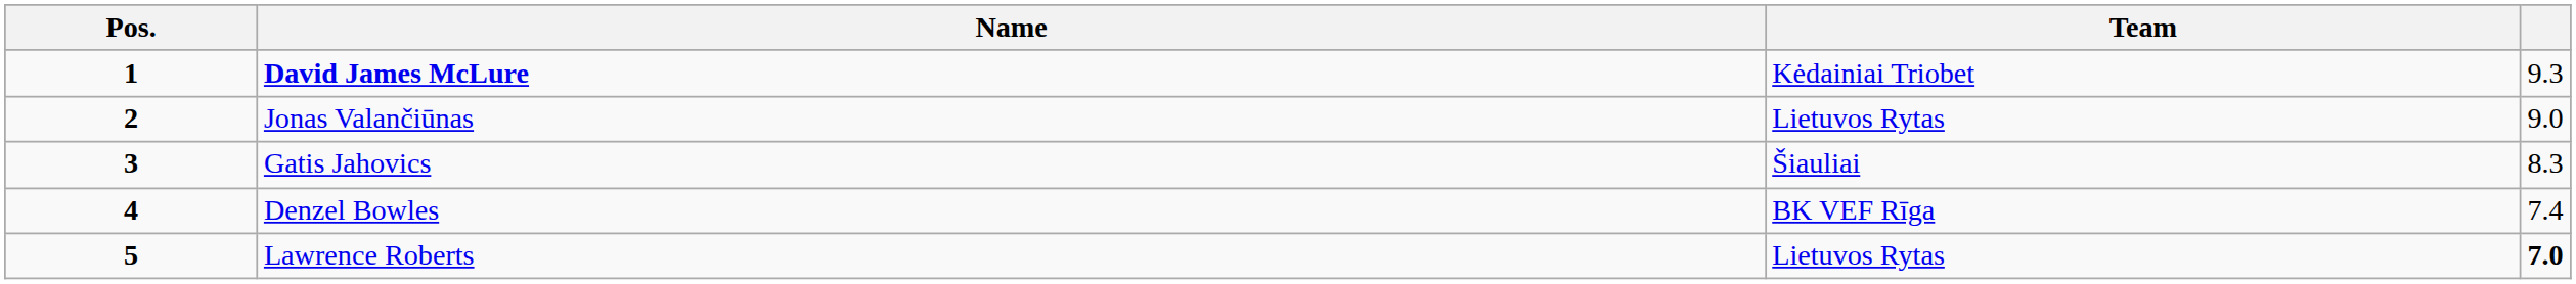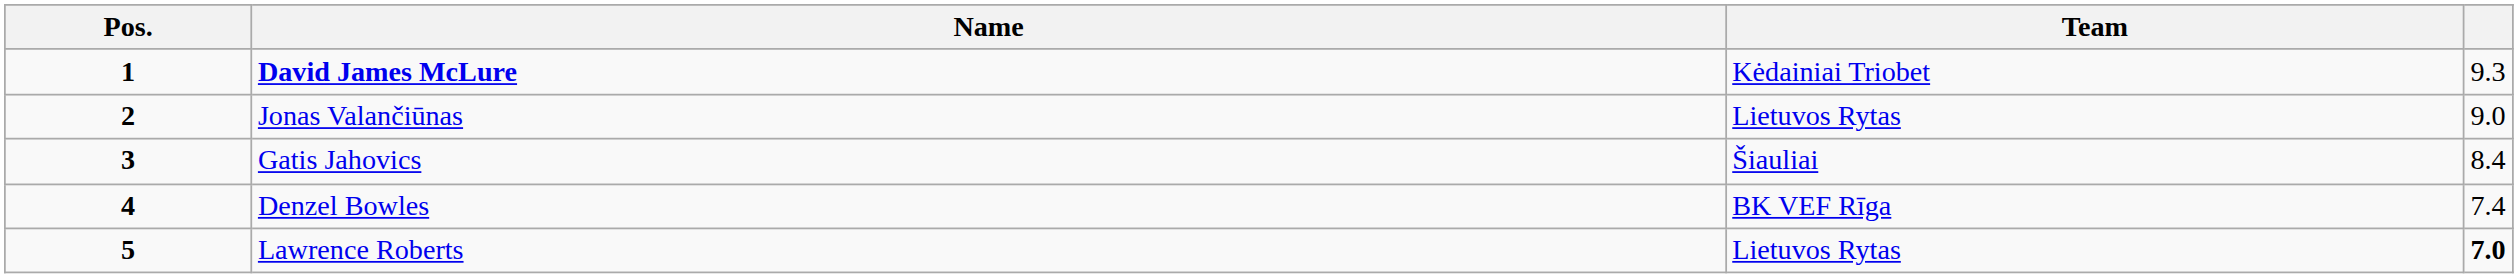Gatis Jahovics | column 4: 8.3 -> 8.4
